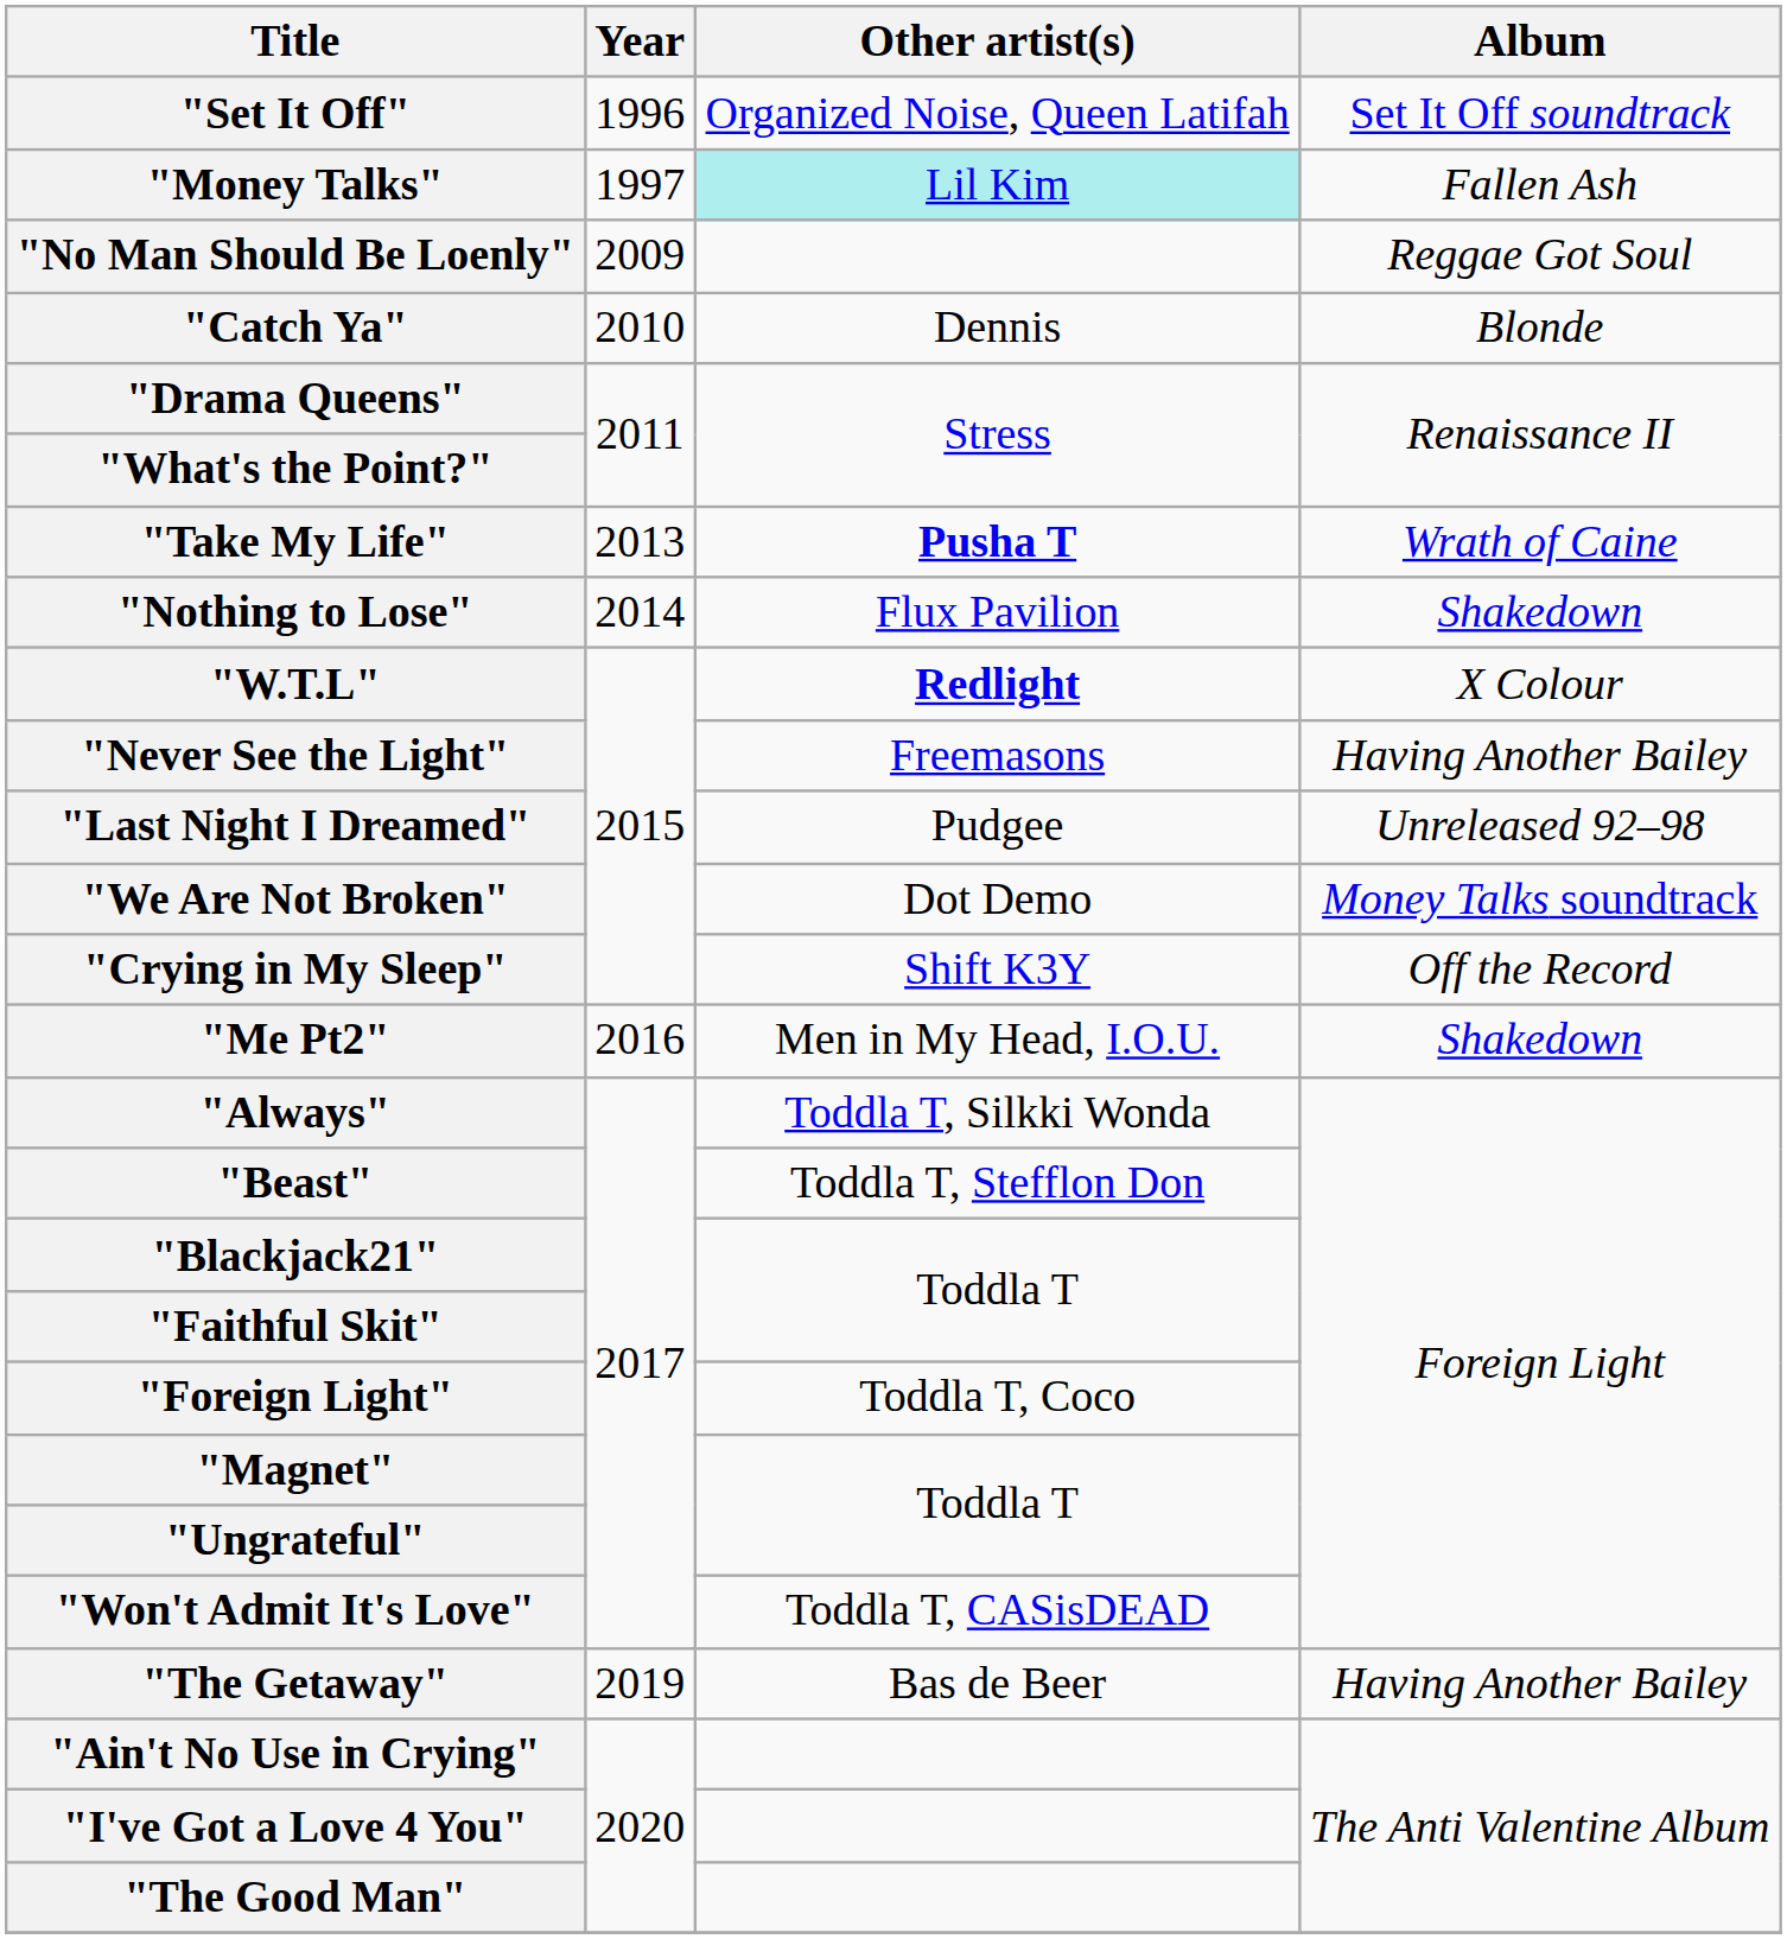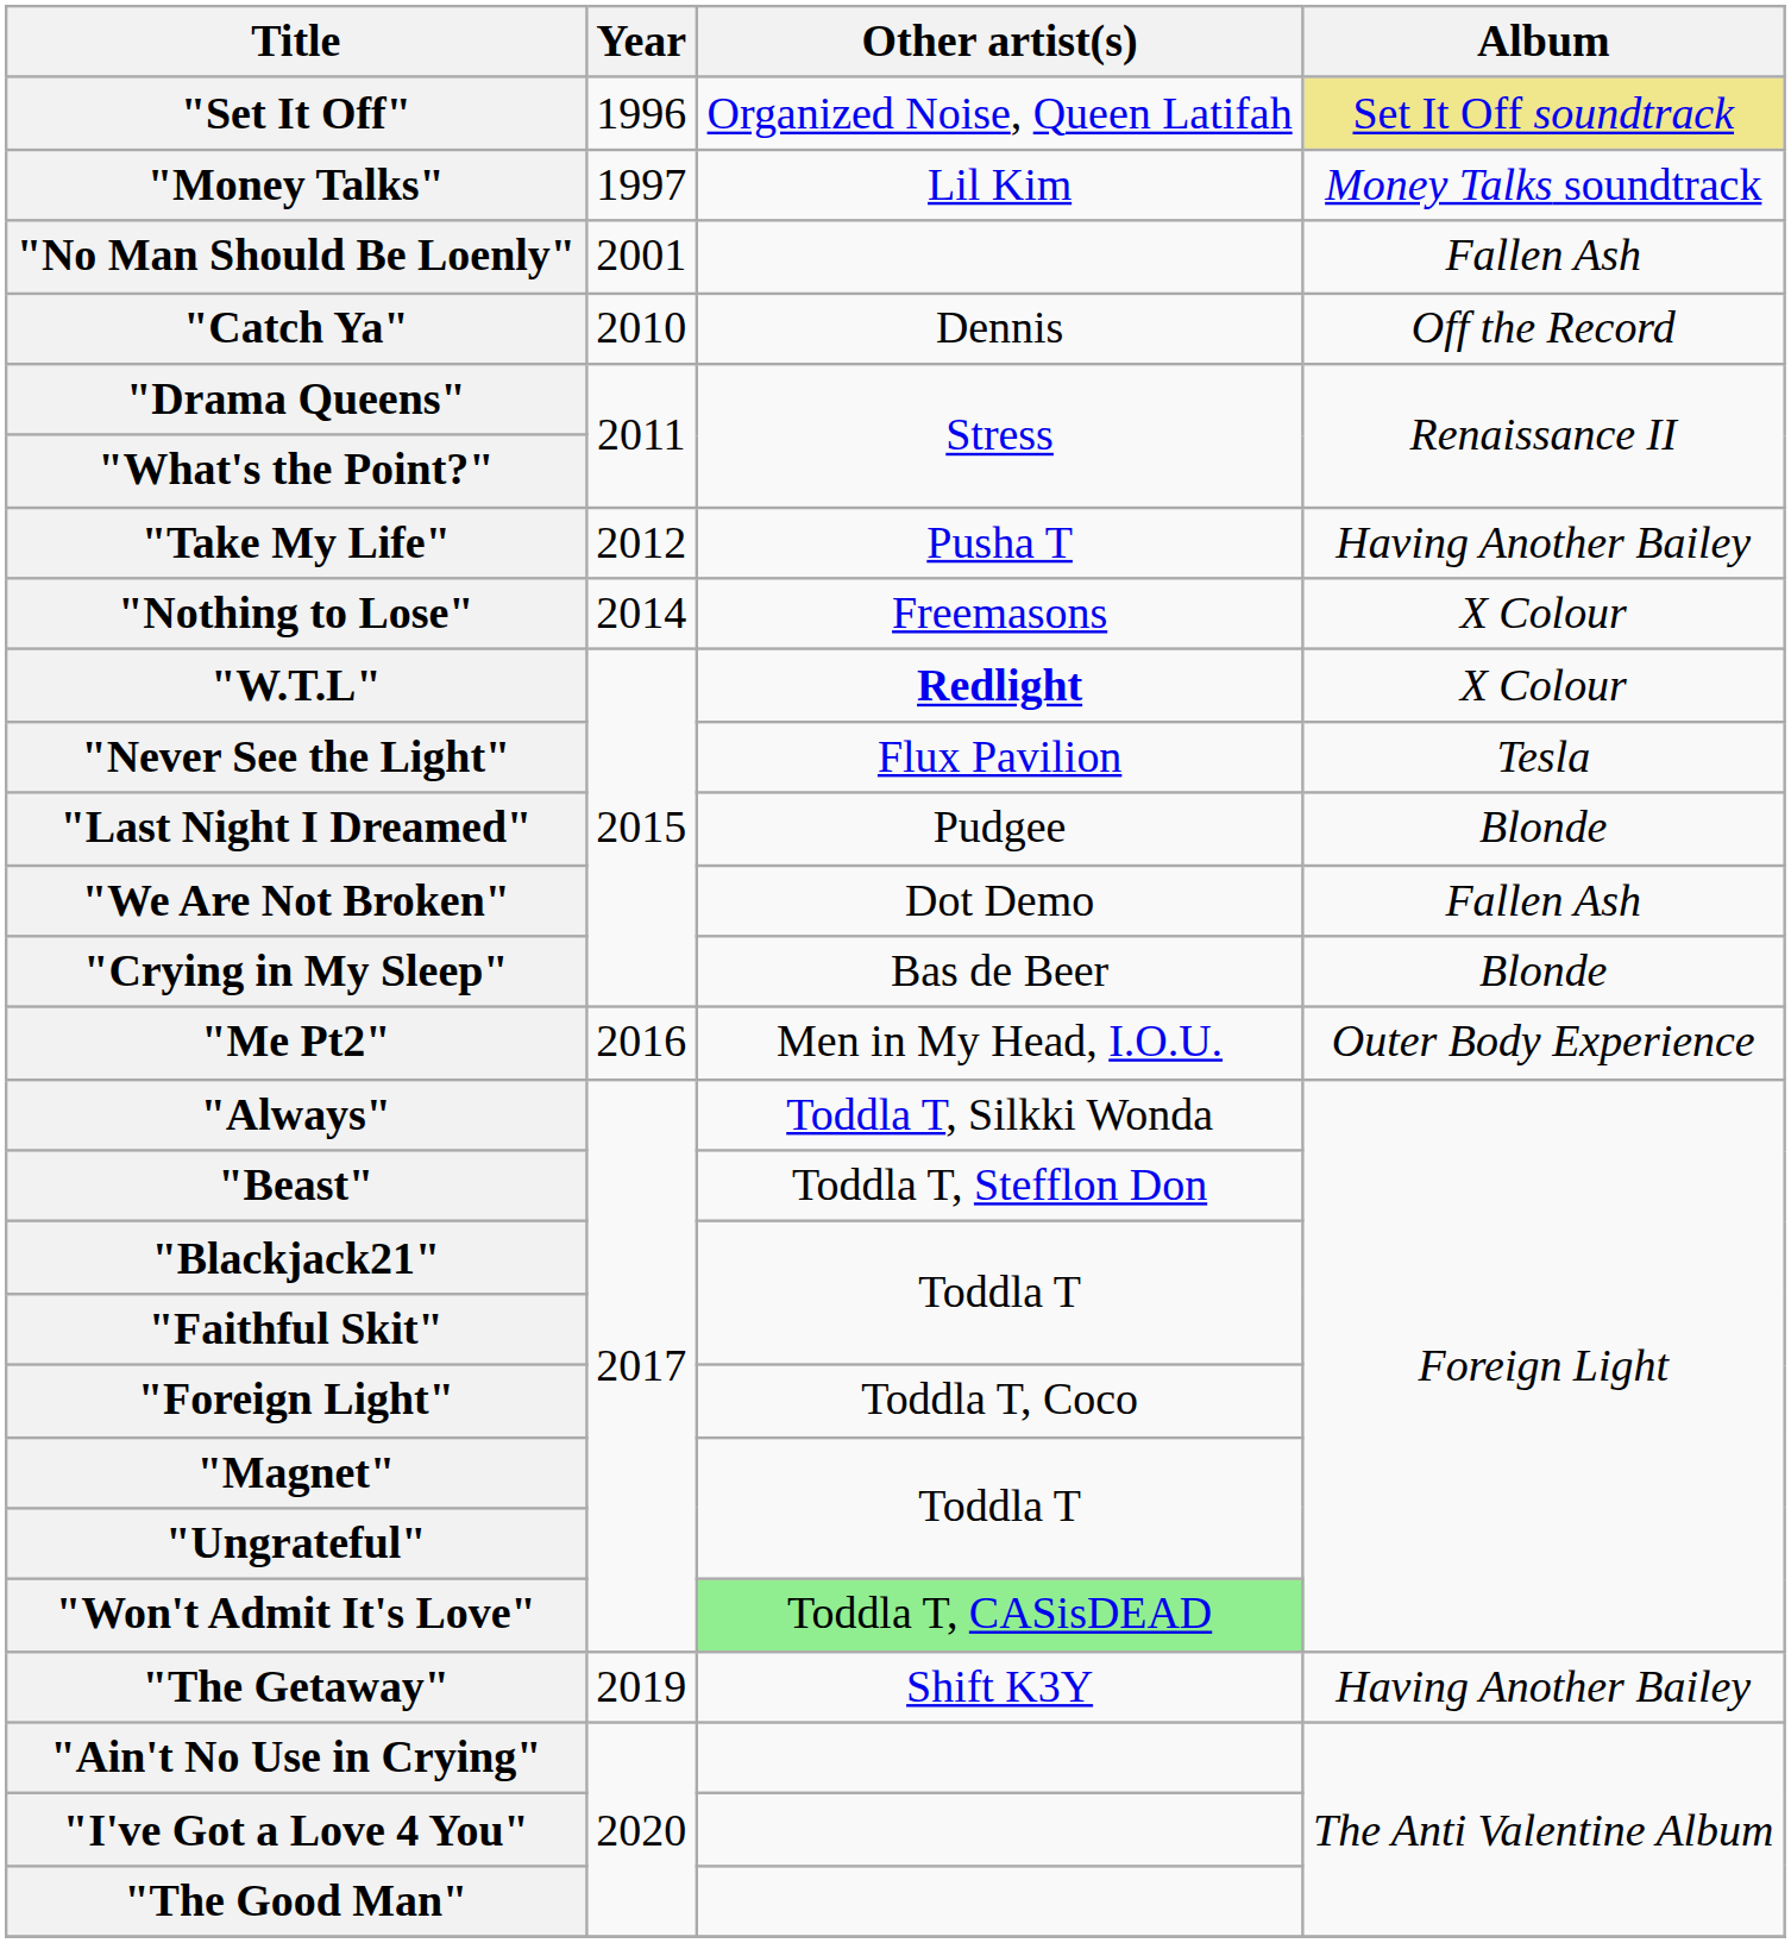"Set It Off" | Album: no background -> khaki background
"Money Talks" | Other artist(s): paleturquoise background -> no background
"Money Talks" | Album: Fallen Ash -> Money Talks soundtrack
"No Man Should Be Loenly" | Year: 2009 -> 2001
"No Man Should Be Loenly" | Album: Reggae Got Soul -> Fallen Ash
"Catch Ya" | Album: Blonde -> Off the Record
"Take My Life" | Year: 2013 -> 2012
"Take My Life" | Other artist(s): bold -> normal
"Take My Life" | Album: Wrath of Caine -> Having Another Bailey
"Nothing to Lose" | Other artist(s): Flux Pavilion -> Freemasons
"Nothing to Lose" | Album: Shakedown -> X Colour
"Never See the Light" | Other artist(s): Freemasons -> Flux Pavilion
"Never See the Light" | Album: Having Another Bailey -> Tesla
"Last Night I Dreamed" | Album: Unreleased 92–98 -> Blonde
"We Are Not Broken" | Album: Money Talks soundtrack -> Fallen Ash
"Crying in My Sleep" | Other artist(s): Shift K3Y -> Bas de Beer
"Crying in My Sleep" | Album: Off the Record -> Blonde
"Me Pt2" | Album: Shakedown -> Outer Body Experience
"Won't Admit It's Love" | Other artist(s): no background -> lightgreen background
"The Getaway" | Other artist(s): Bas de Beer -> Shift K3Y
